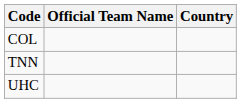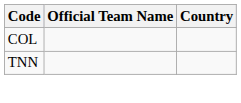- row: UHC
